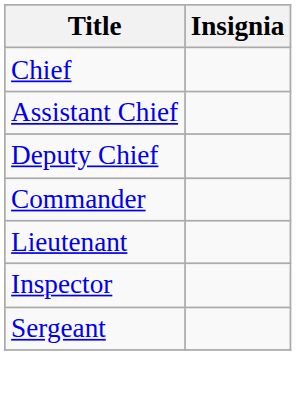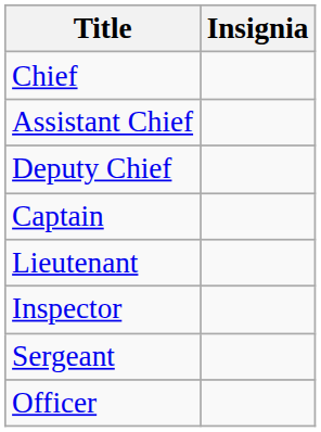- row: Commander
+ row: Captain
+ row: Officer
